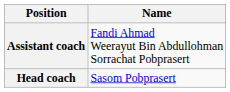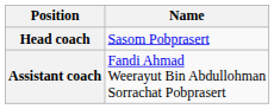rows swapped: Head coach <-> Assistant coach
